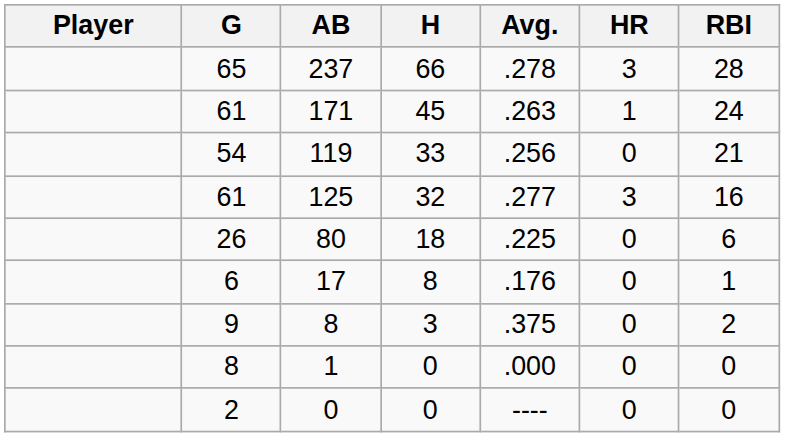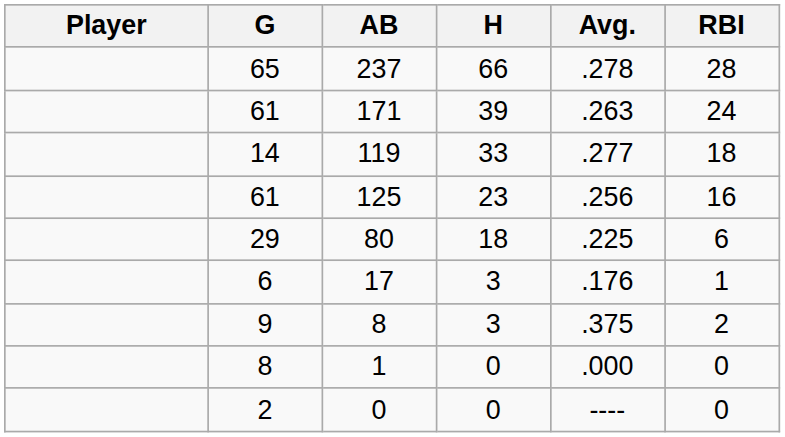- column: HR | 3 | 1 | 0 | 3 | 0 | 0 | 0 | 0 | 0
171 | H: 45 -> 39
119 | G: 54 -> 14
119 | Avg.: .256 -> .277
119 | RBI: 21 -> 18
125 | H: 32 -> 23
125 | Avg.: .277 -> .256
80 | G: 26 -> 29
17 | H: 8 -> 3
